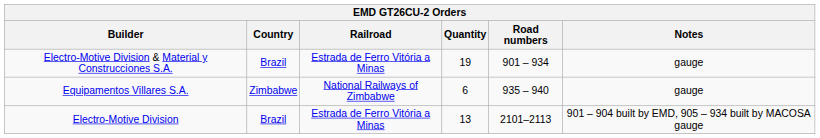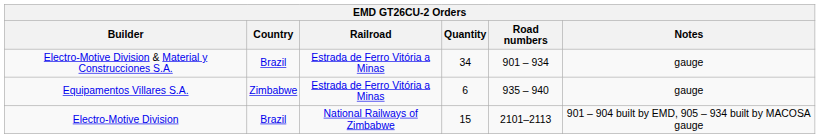Electro-Motive Division & Material y Construcciones S.A. | Quantity: 19 -> 34
Equipamentos Villares S.A. | Railroad: National Railways of Zimbabwe -> Estrada de Ferro Vitória a Minas
Electro-Motive Division | Railroad: Estrada de Ferro Vitória a Minas -> National Railways of Zimbabwe
Electro-Motive Division | Quantity: 13 -> 15
